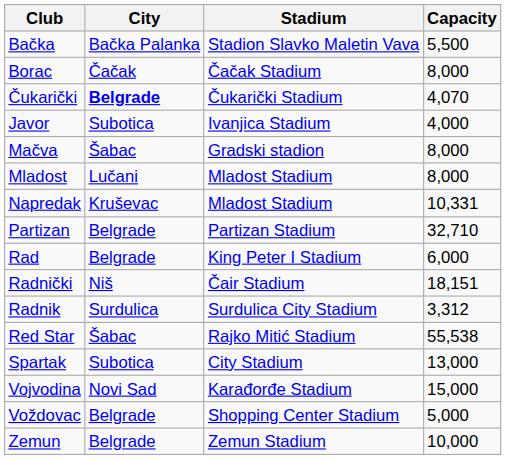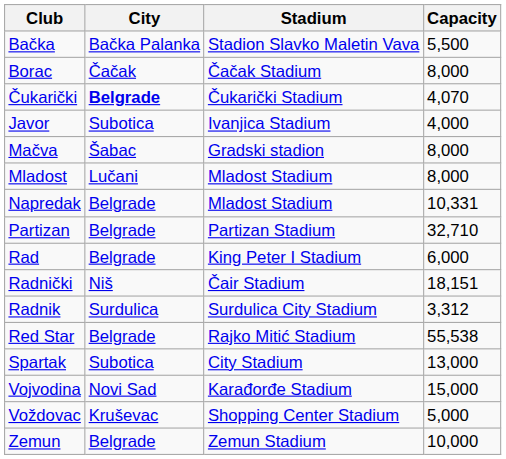Napredak | City: Kruševac -> Belgrade
Red Star | City: Šabac -> Belgrade
Voždovac | City: Belgrade -> Kruševac
